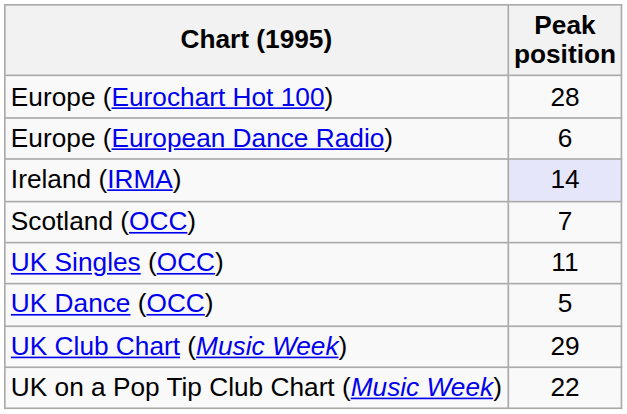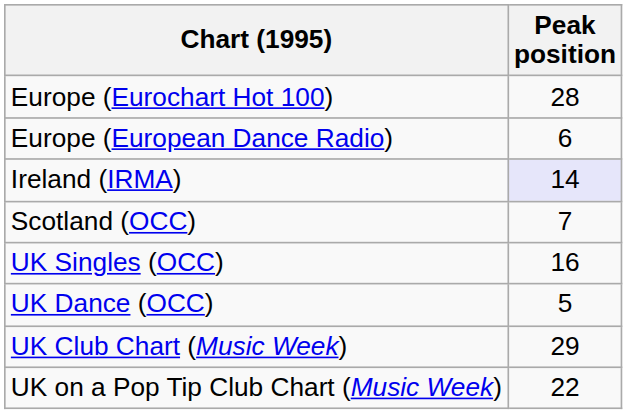UK Singles (OCC) | Peak position: 11 -> 16
